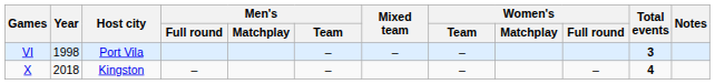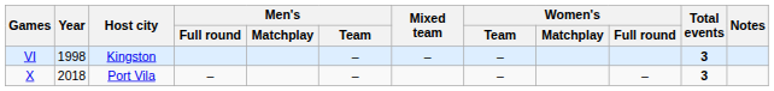VI | Host city: Port Vila -> Kingston
X | Host city: Kingston -> Port Vila
X | Total events: 4 -> 3
